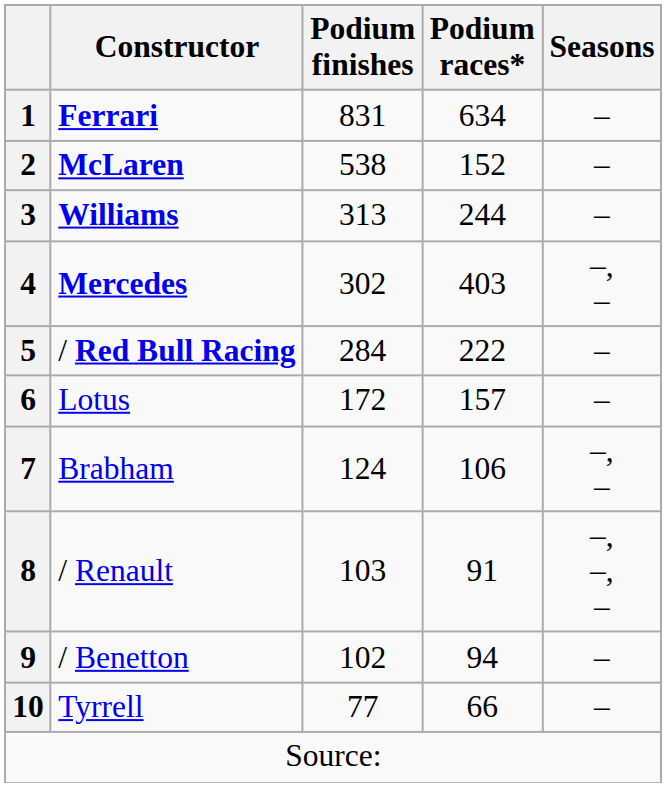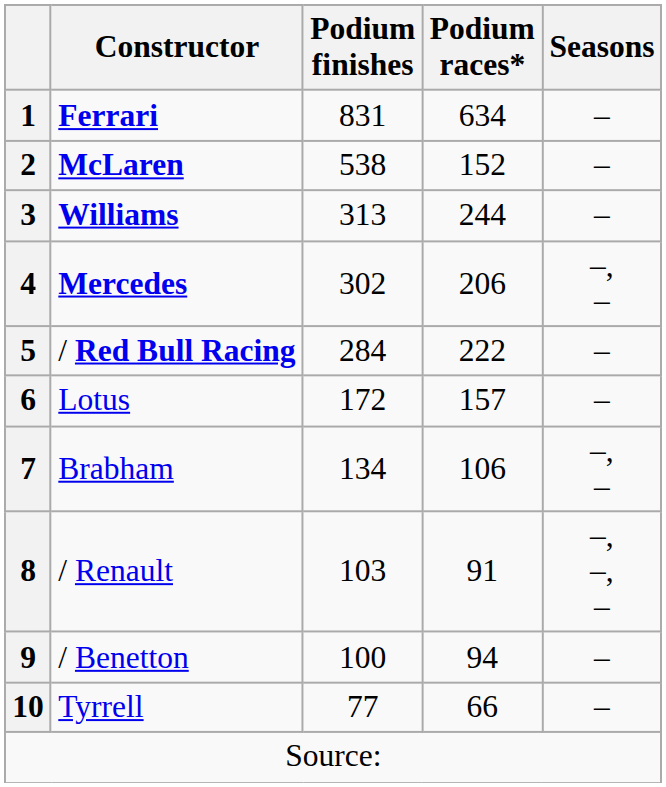4 | Podium races*: 403 -> 206
7 | Podium finishes: 124 -> 134
9 | Podium finishes: 102 -> 100
